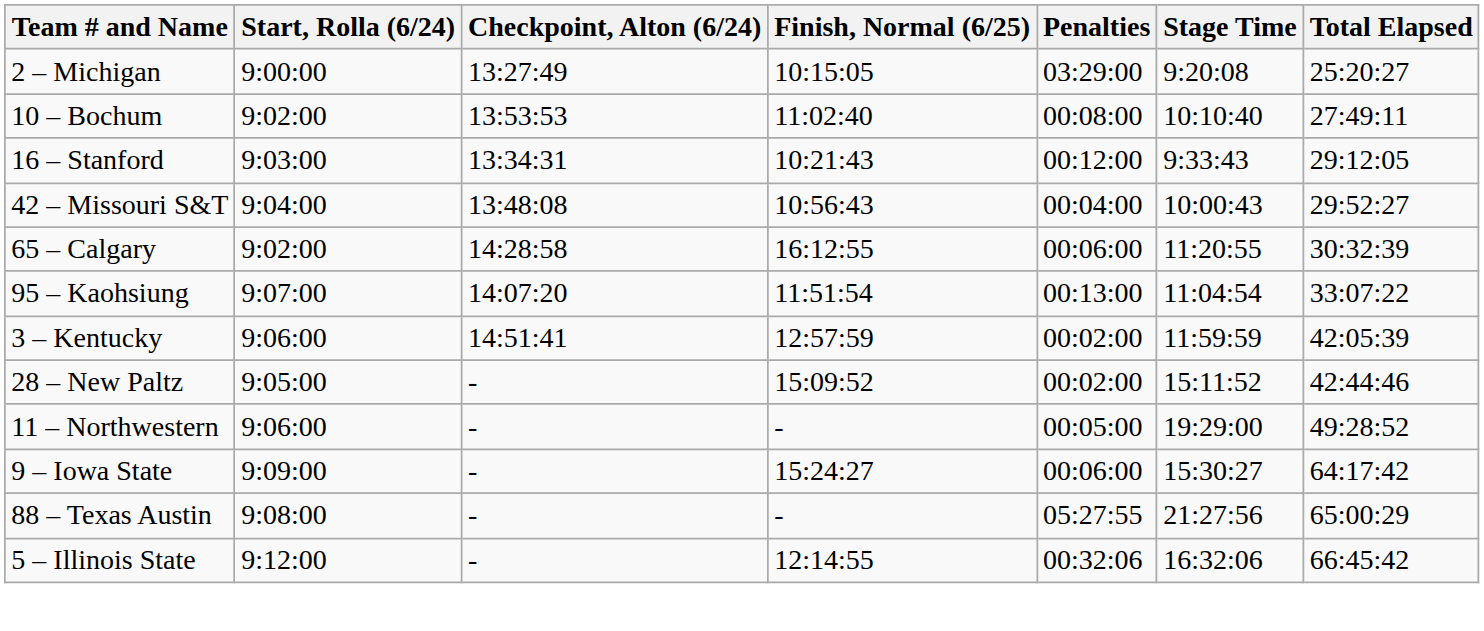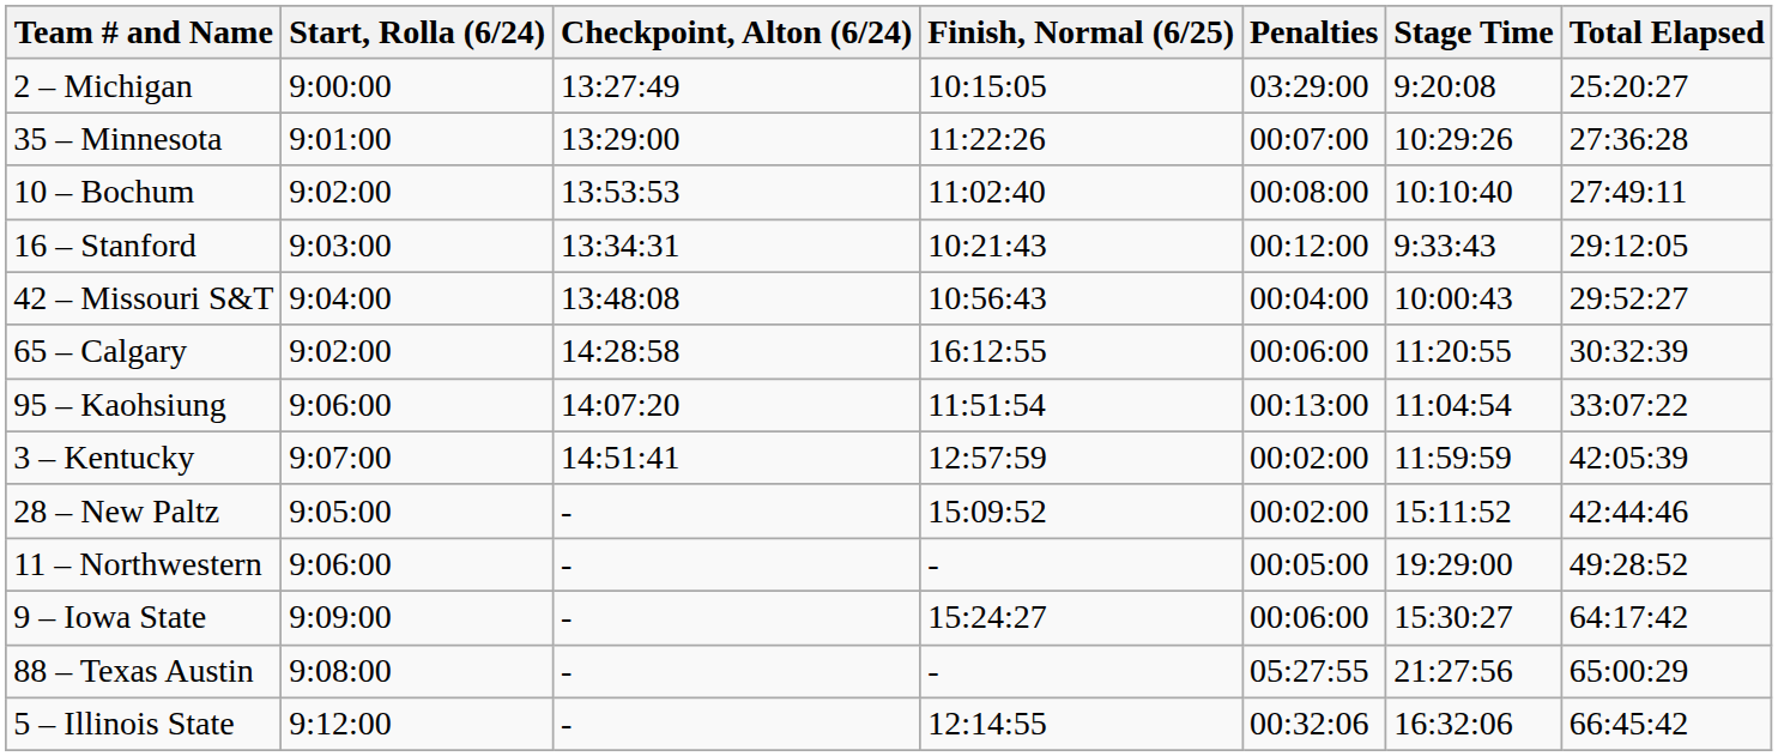+ row: 35 – Minnesota | 9:01:00 | 13:29:00 | 11:22:26 | 00:07:00 | 10:29:26 | 27:36:28
95 – Kaohsiung | Start, Rolla (6/24): 9:07:00 -> 9:06:00
3 – Kentucky | Start, Rolla (6/24): 9:06:00 -> 9:07:00
